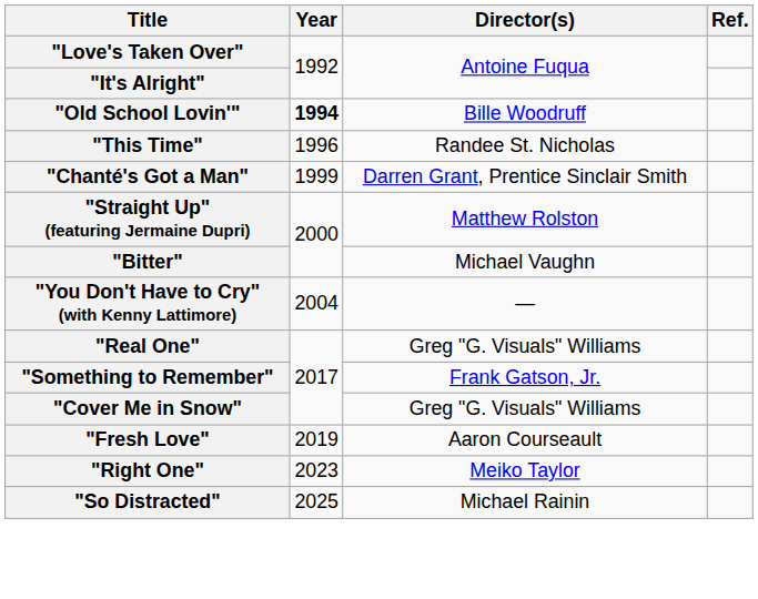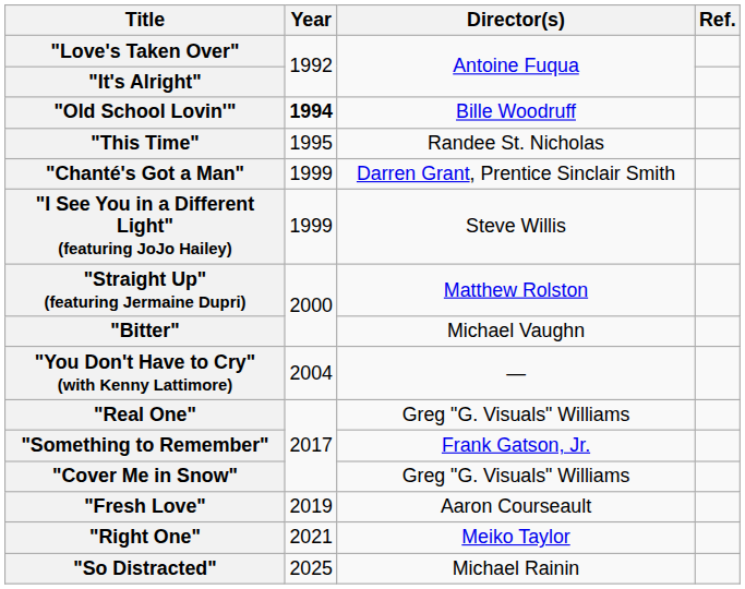"This Time" | Year: 1996 -> 1995
+ row: "I See You in a Different Light" (featuring JoJo Hailey) | 1999 | Steve Willis
"Right One" | Year: 2023 -> 2021
